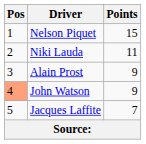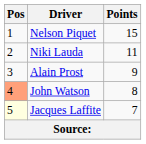John Watson | Points: 9 -> 8
Jacques Laffite | Pos: no background -> lightyellow background
